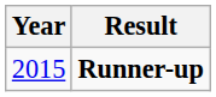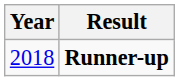Runner-up | Year: 2015 -> 2018
